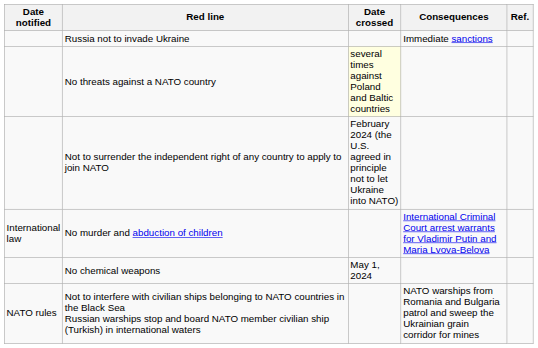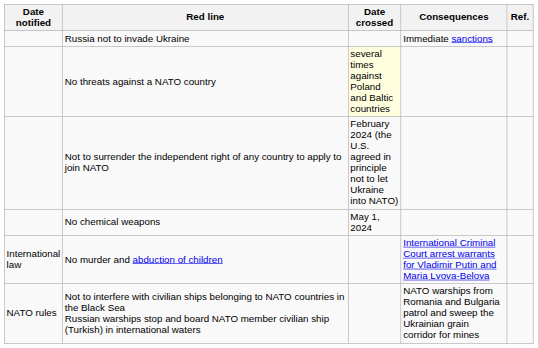rows swapped: No chemical weapons <-> No murder and abduction of children
